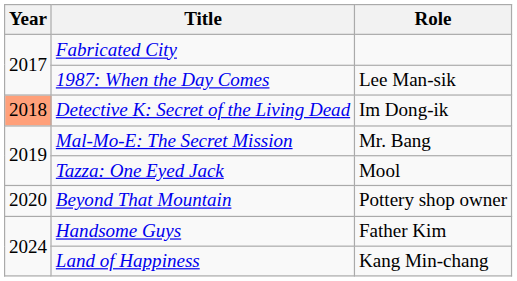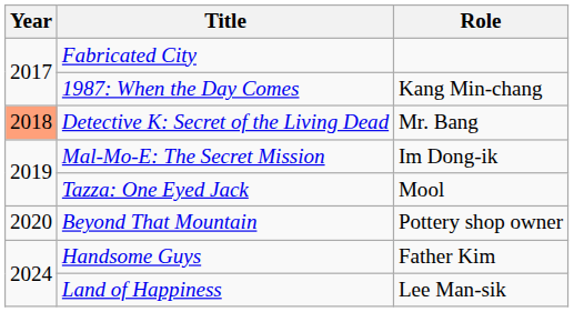1987: When the Day Comes | Role: Lee Man-sik -> Kang Min-chang
Detective K: Secret of the Living Dead | Role: Im Dong-ik -> Mr. Bang
Mal-Mo-E: The Secret Mission | Role: Mr. Bang -> Im Dong-ik
Land of Happiness | Role: Kang Min-chang -> Lee Man-sik
